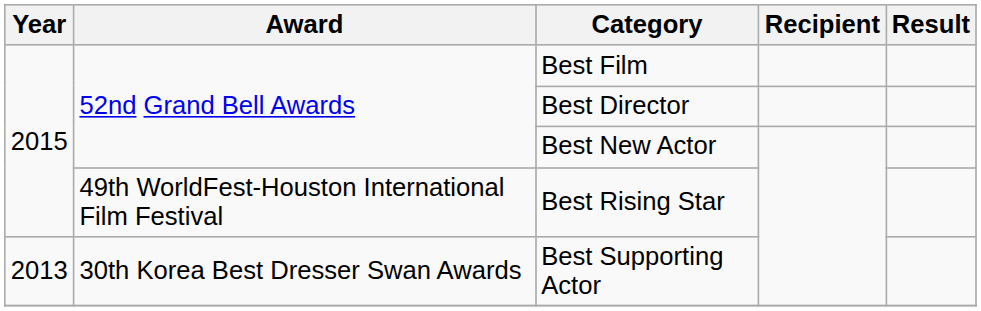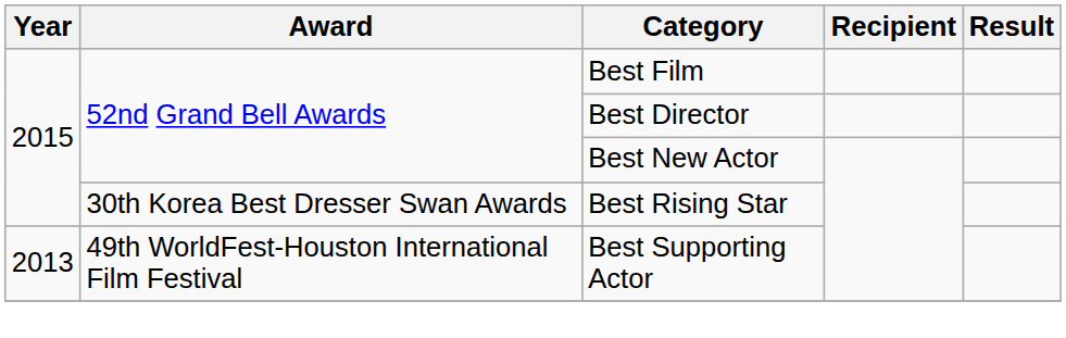Best Rising Star | Award: 49th WorldFest-Houston International Film Festival -> 30th Korea Best Dresser Swan Awards
Best Supporting Actor | Award: 30th Korea Best Dresser Swan Awards -> 49th WorldFest-Houston International Film Festival
